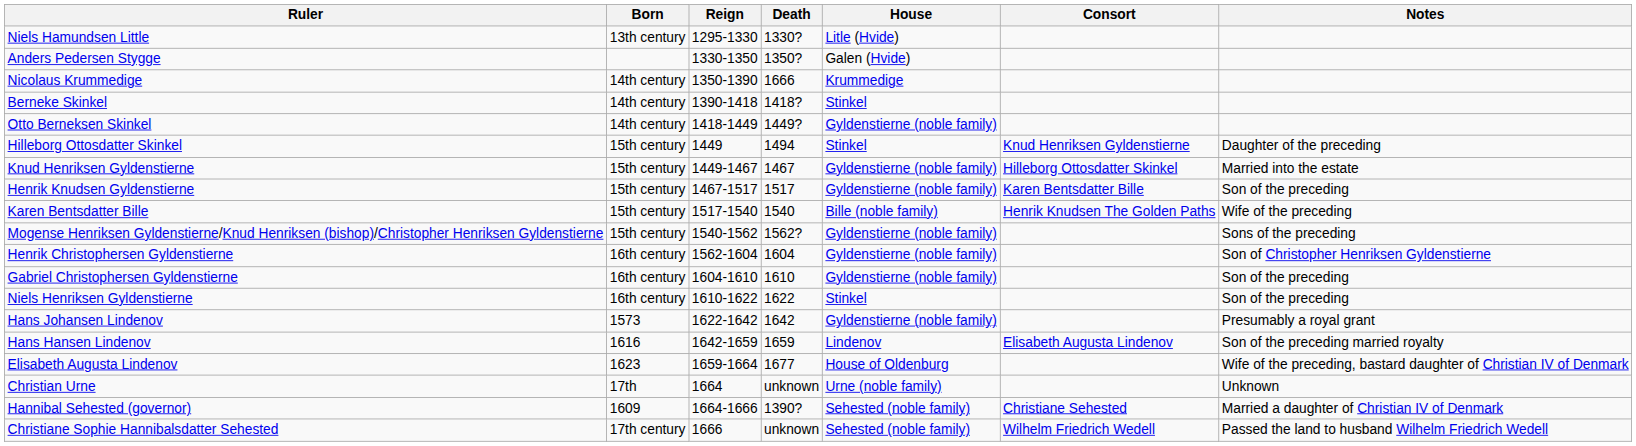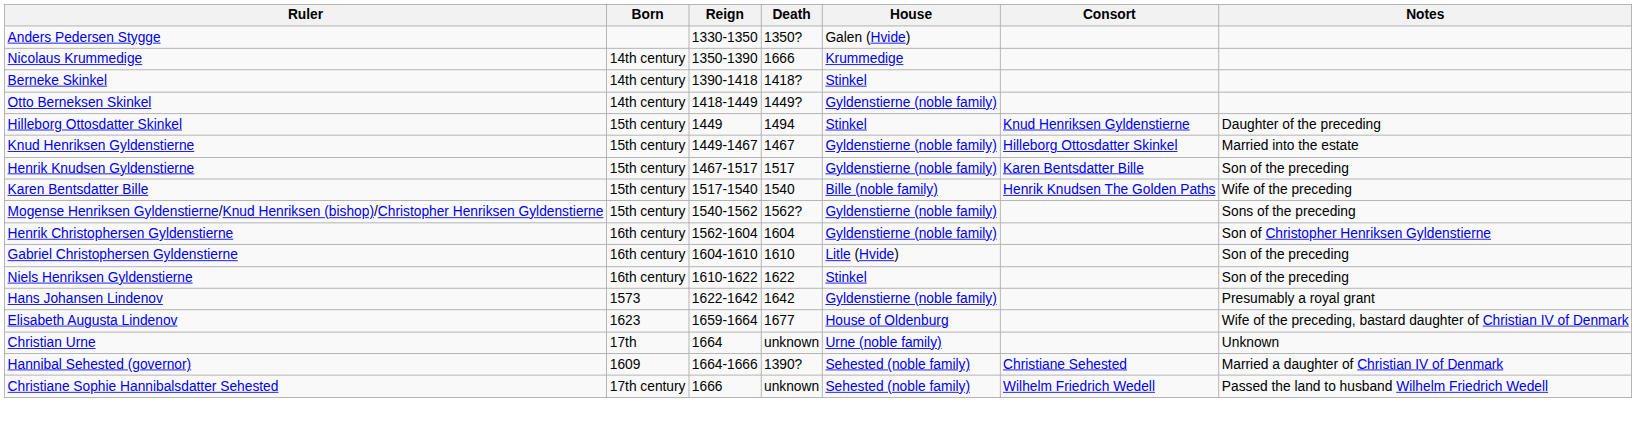- row: Niels Hamundsen Little | 13th century | 1295-1330 | 1330? | Litle (Hvide)
Gabriel Christophersen Gyldenstierne | House: Gyldenstierne (noble family) -> Litle (Hvide)
- row: Hans Hansen Lindenov | 1616 | 1642-1659 | 1659 | Lindenov | Elisabeth Augusta Lindenov | Son of the preceding married royalty
